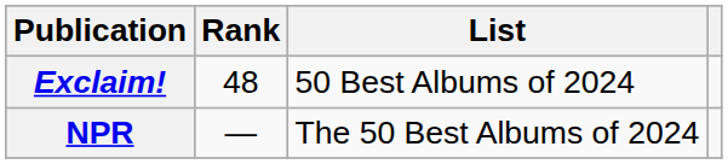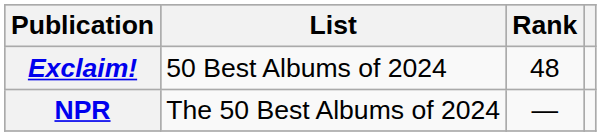columns swapped: List <-> Rank
